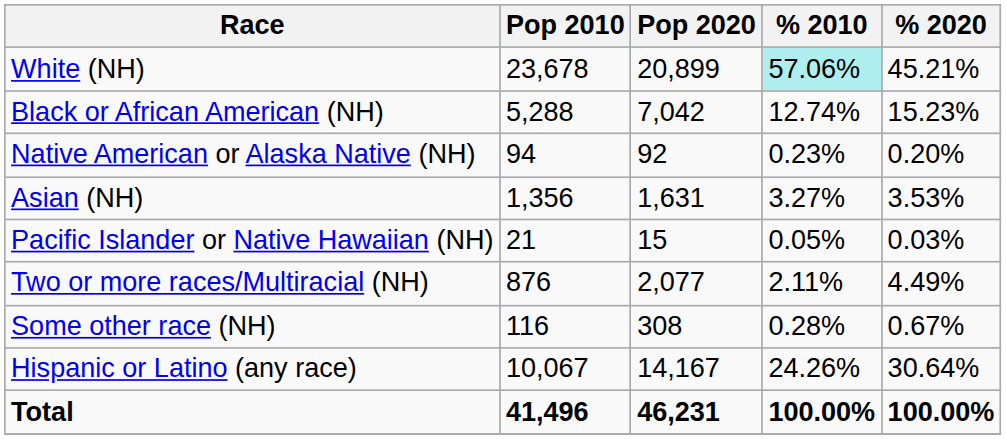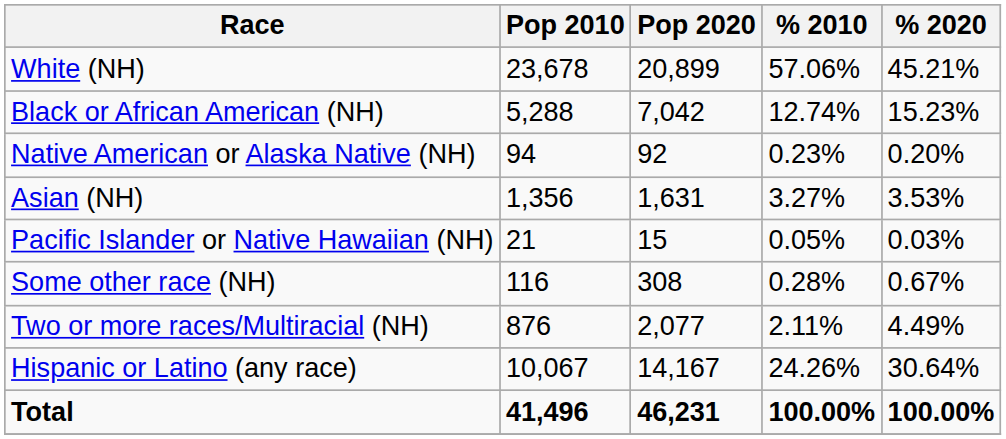White (NH) | % 2010: paleturquoise background -> no background
rows swapped: Some other race (NH) <-> Two or more races/Multiracial (NH)
